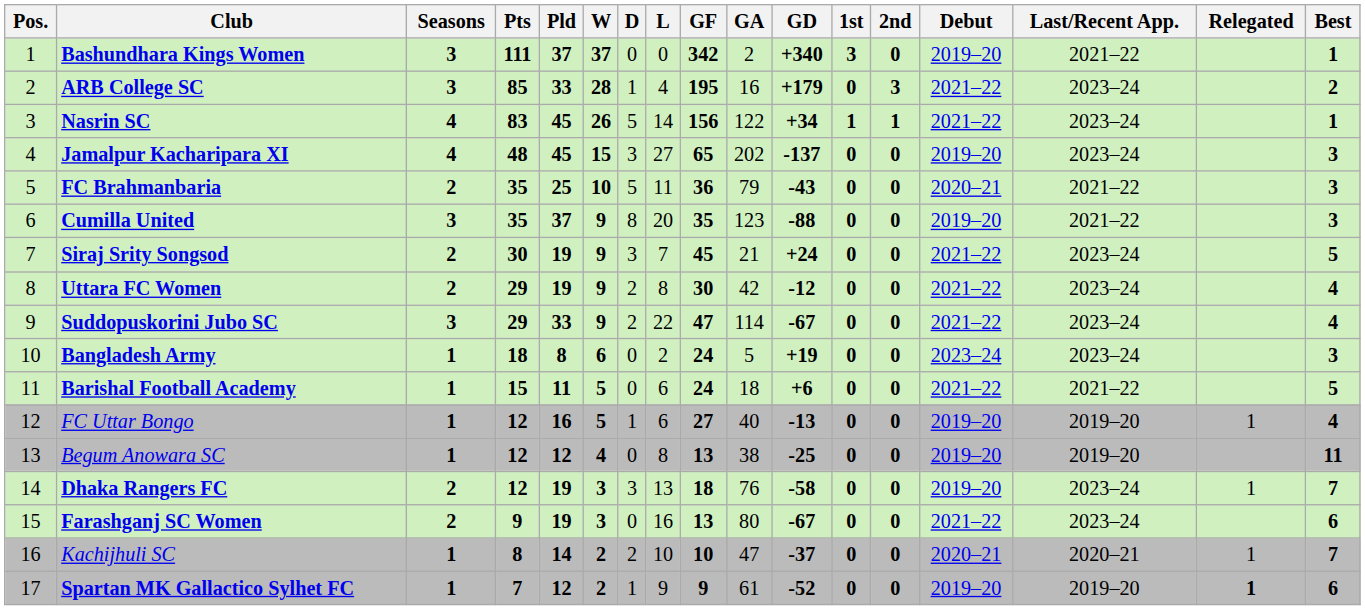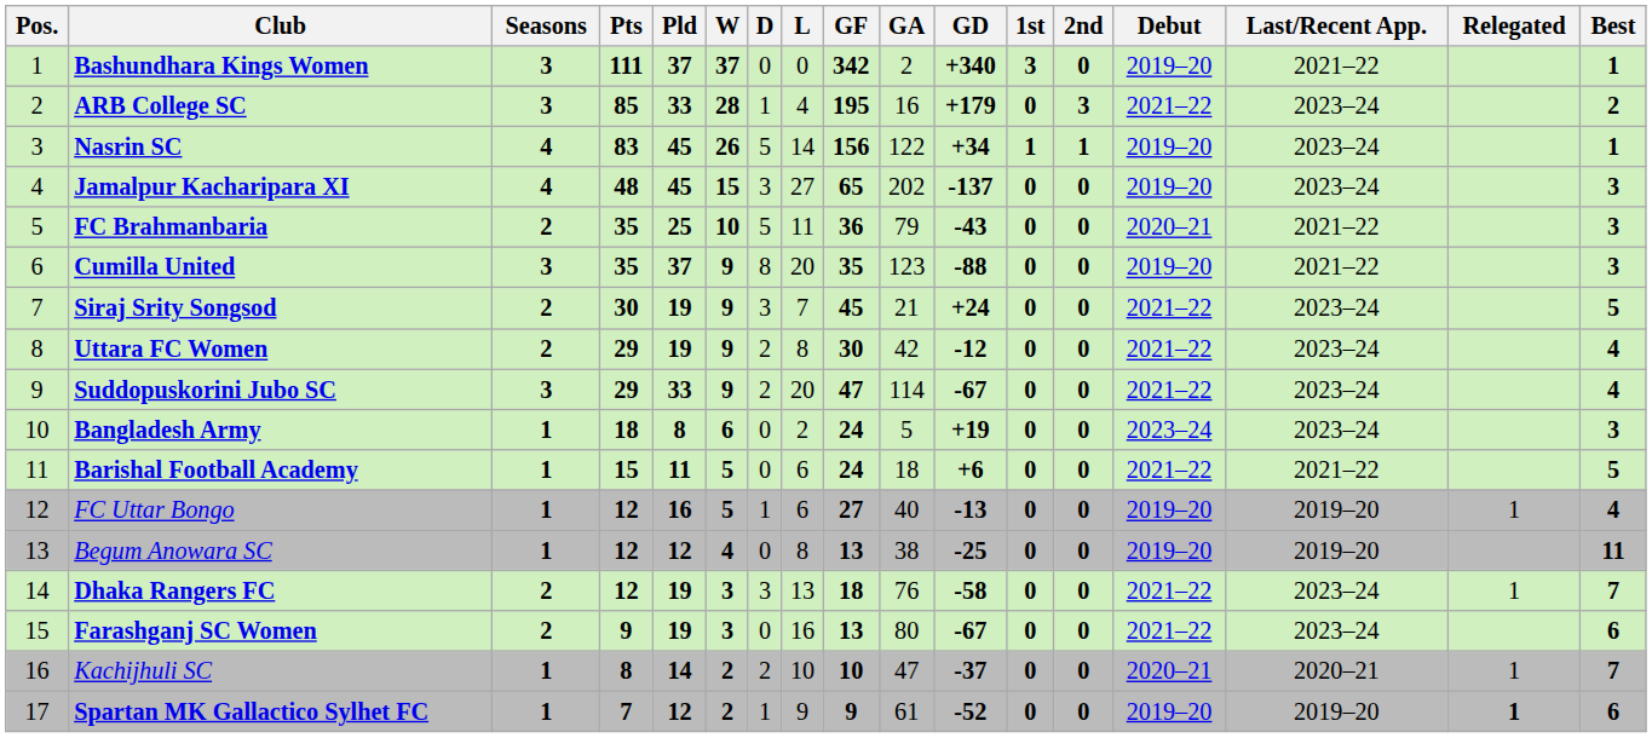Nasrin SC | Debut: 2021–22 -> 2019–20
Suddopuskorini Jubo SC | L: 22 -> 20
Dhaka Rangers FC | Debut: 2019–20 -> 2021–22
